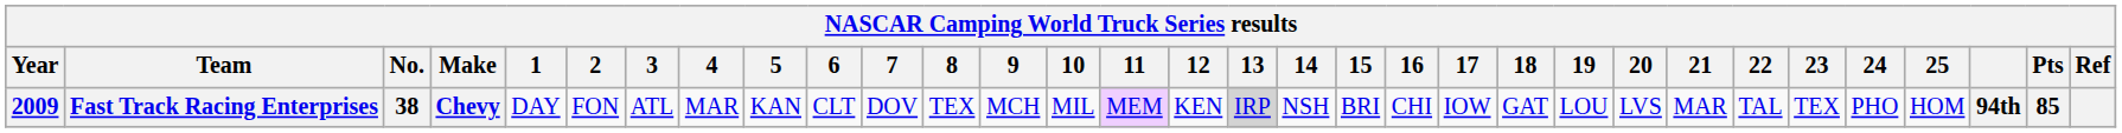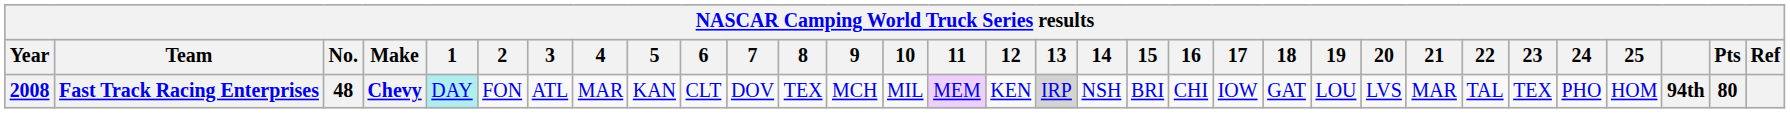Fast Track Racing Enterprises | Year: 2009 -> 2008
Fast Track Racing Enterprises | No.: 38 -> 48
Fast Track Racing Enterprises | 1: no background -> paleturquoise background
Fast Track Racing Enterprises | Pts: 85 -> 80
